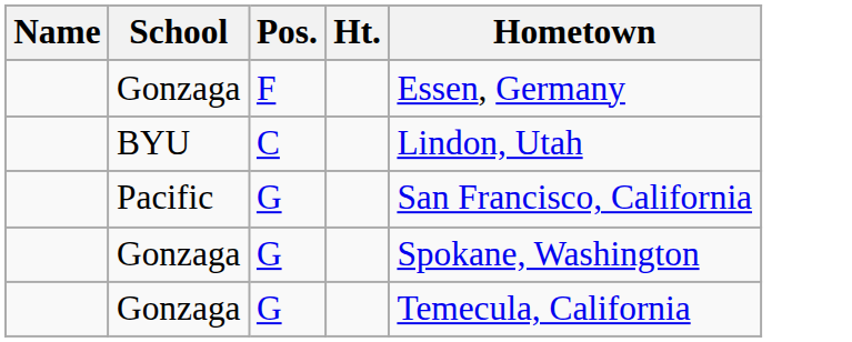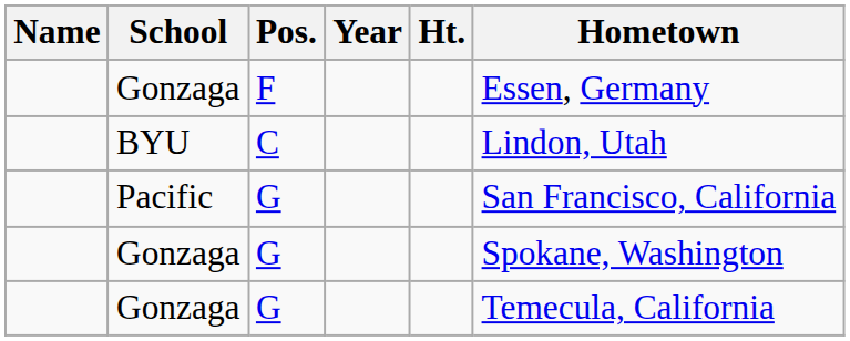+ column: Year
